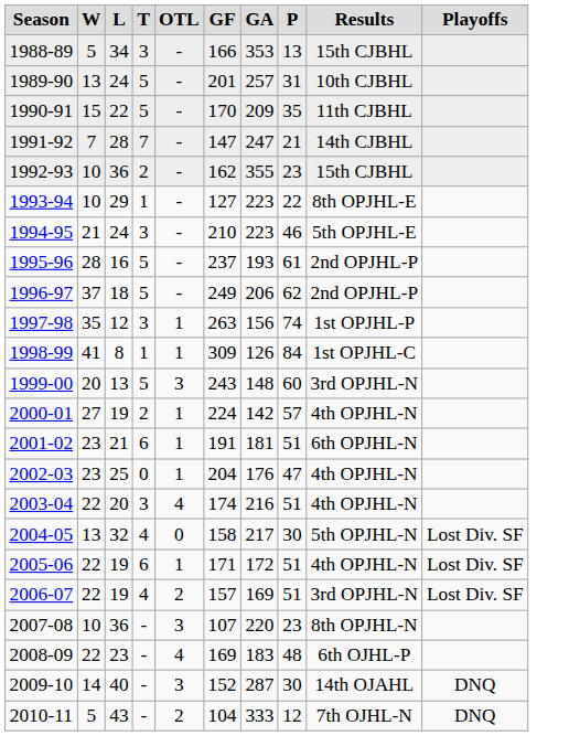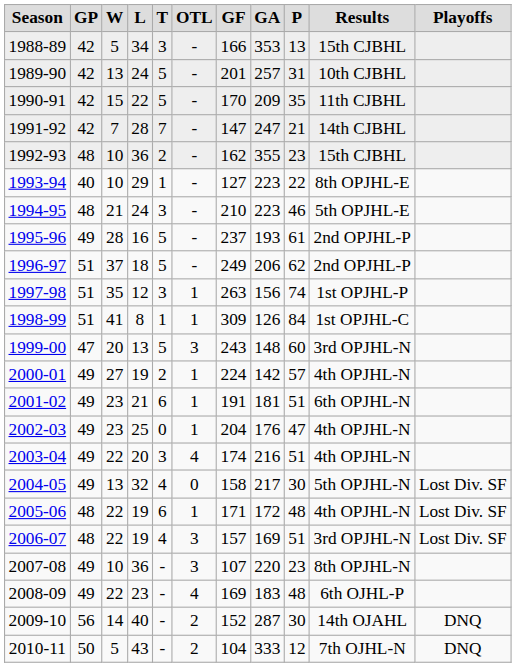+ column: GP | 42 | 42 | 42 | 42 | 48 | 40 | 48 | 49 | 51 | 51 | 51 | 47 | 49 | 49 | 49 | 49 | 49 | 48 | 48 | 49 | 49 | 56 | 50
2005-06 | P: 51 -> 48
2006-07 | OTL: 2 -> 3
2009-10 | OTL: 3 -> 2
